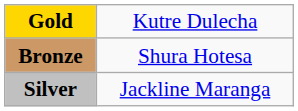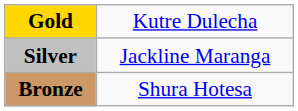rows swapped: Silver <-> Bronze
